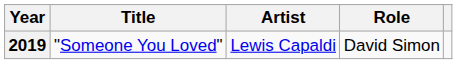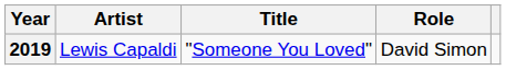columns swapped: Artist <-> Title
